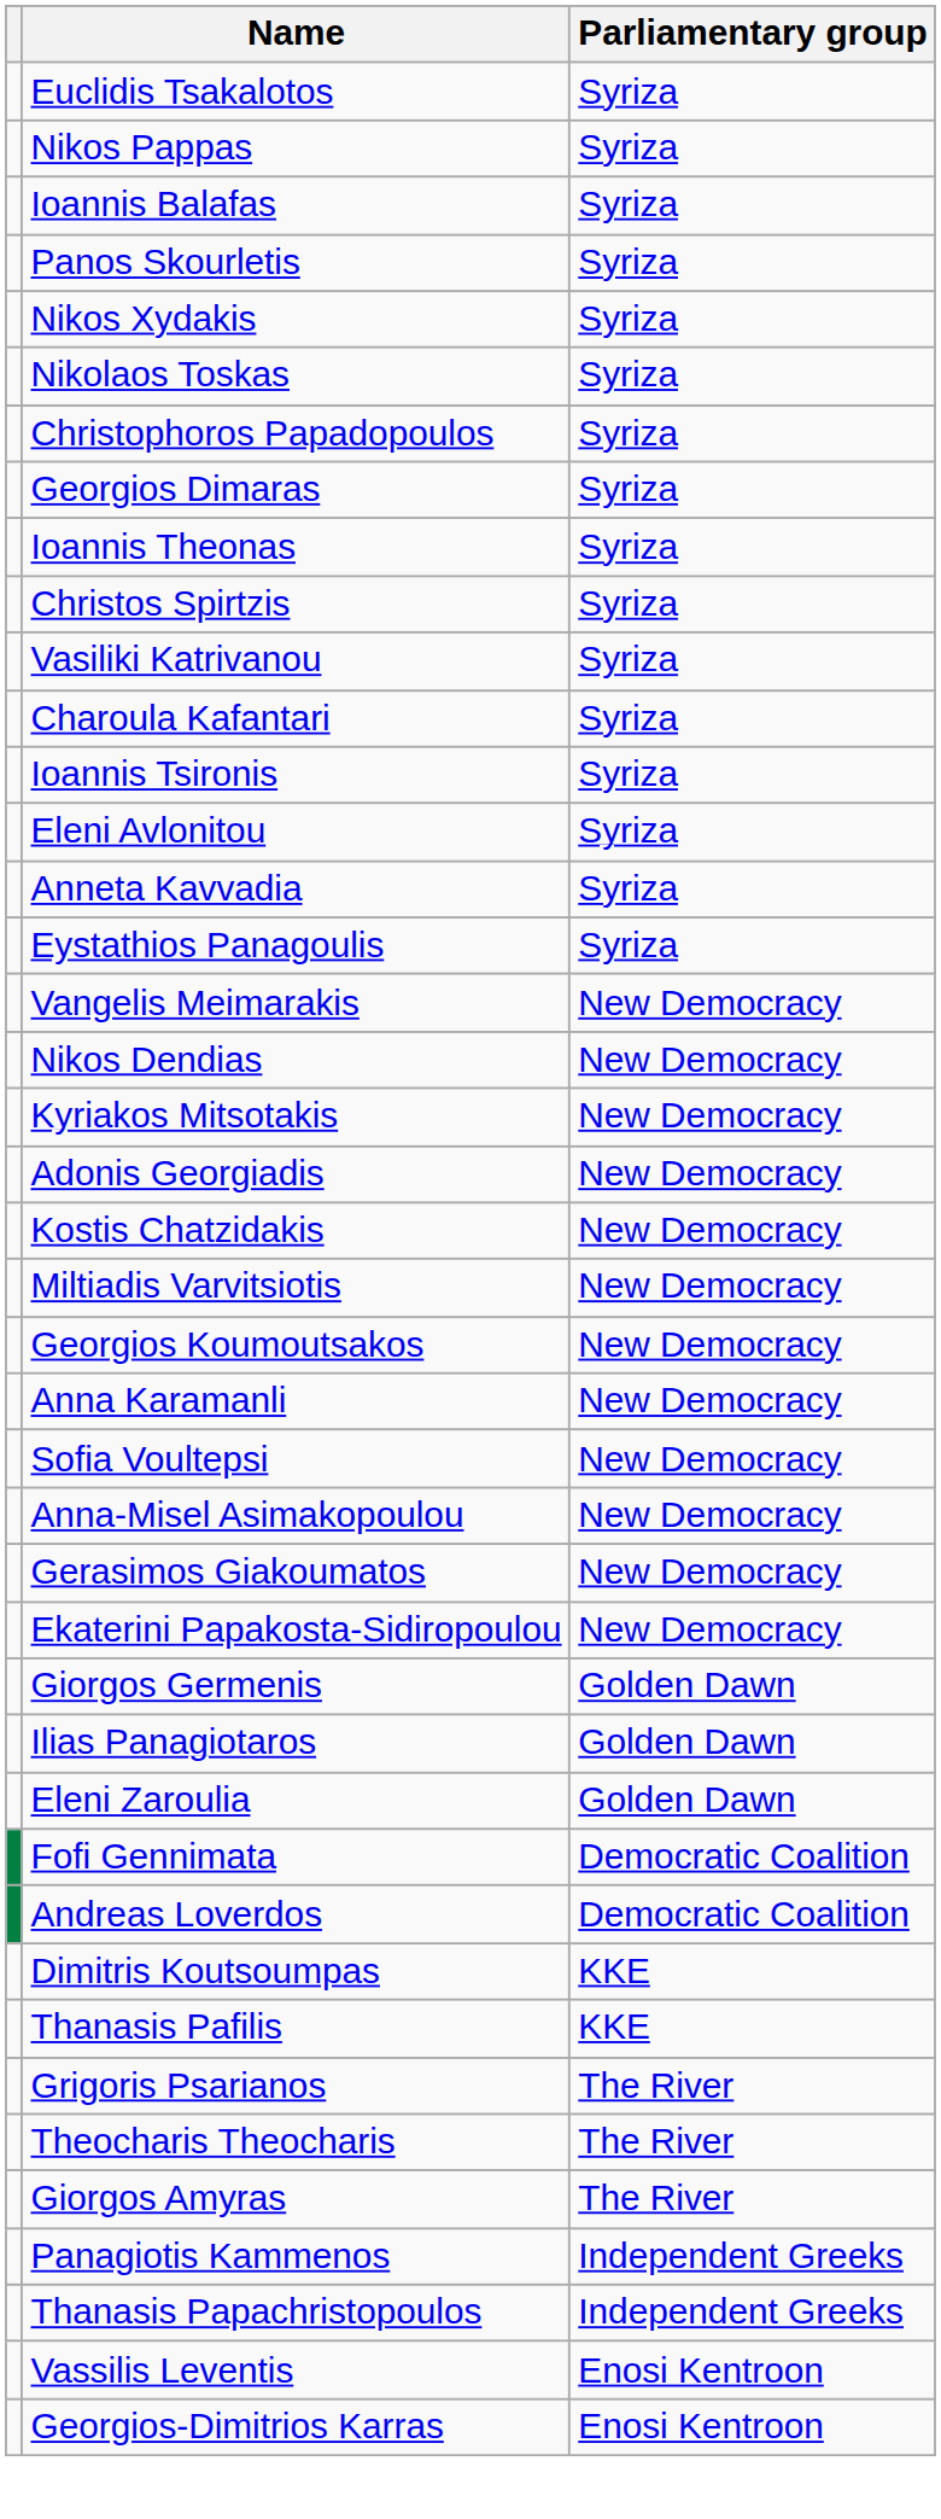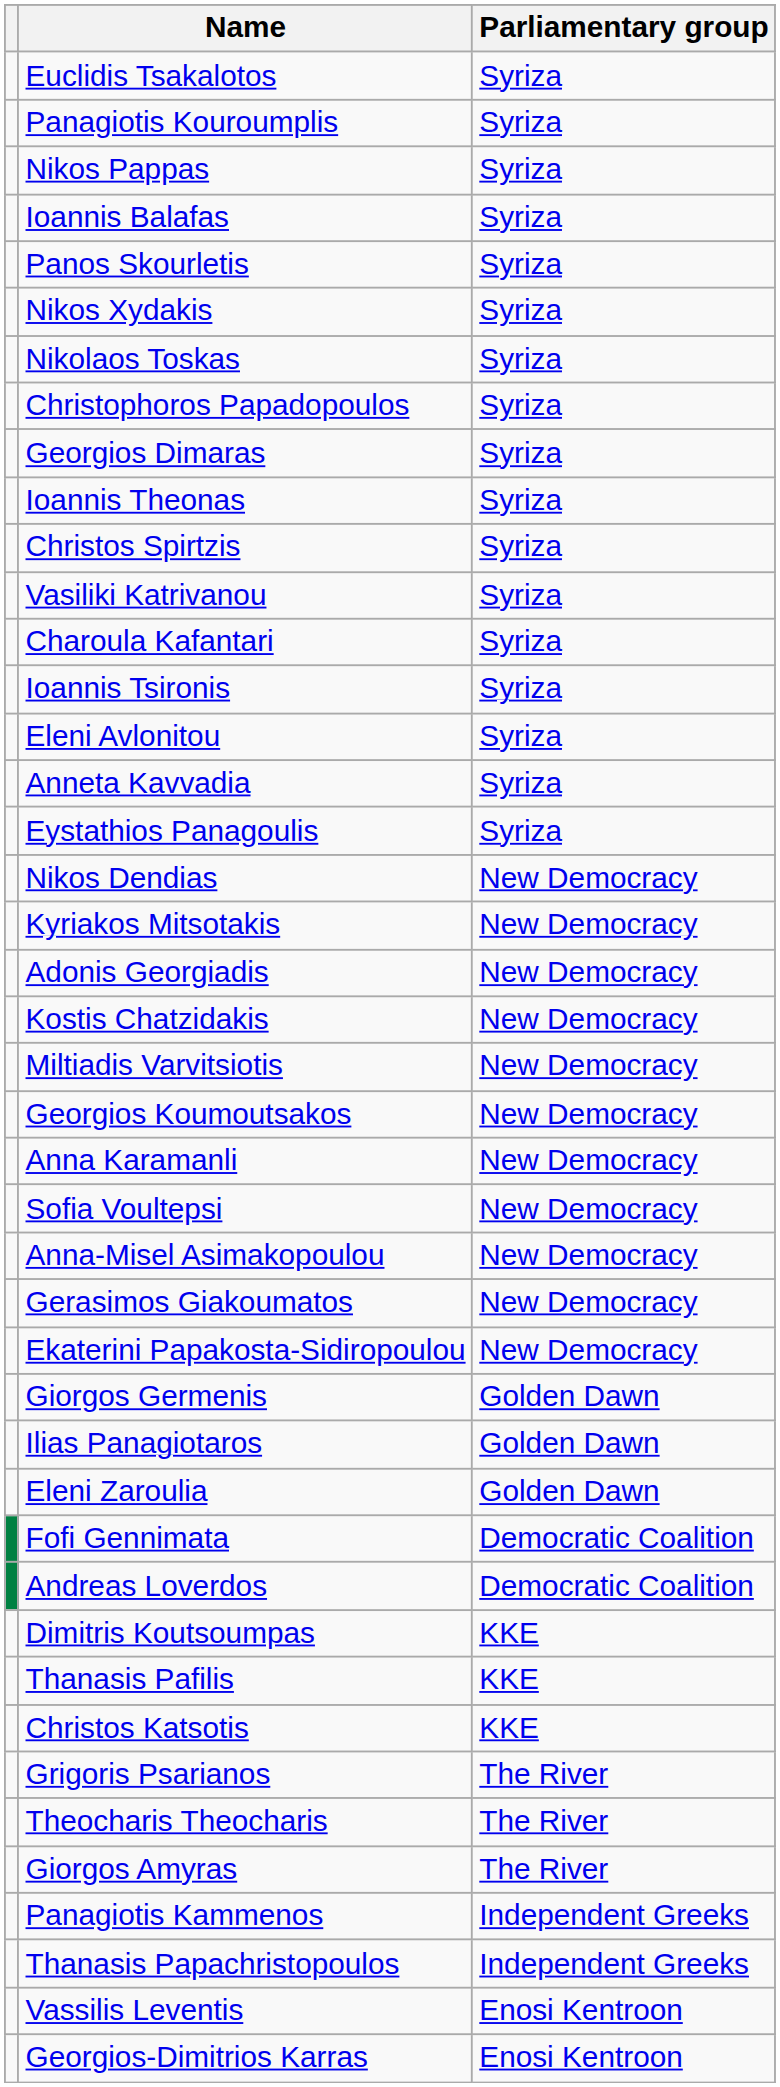+ row: Panagiotis Kouroumplis | Syriza
- row: Vangelis Meimarakis | New Democracy
+ row: Christos Katsotis | KKE
